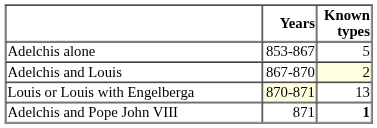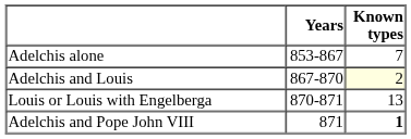Adelchis alone | Known types: 5 -> 7
Louis or Louis with Engelberga | Years: lightyellow background -> no background
